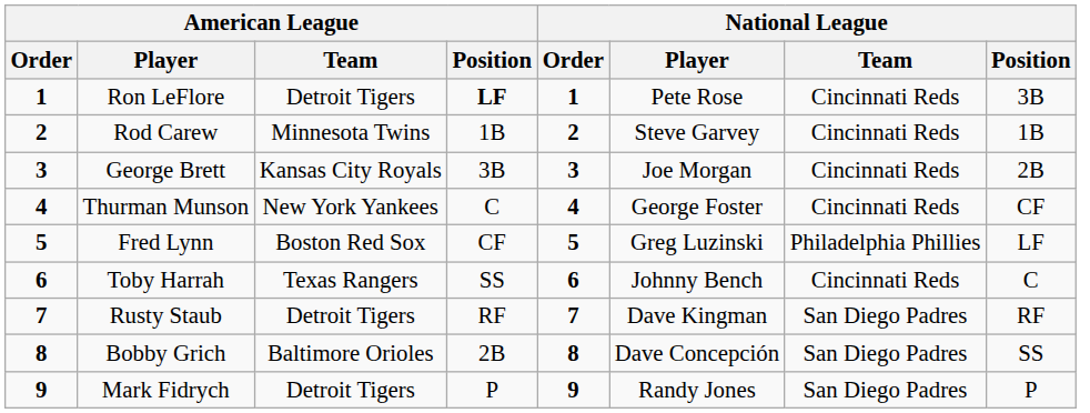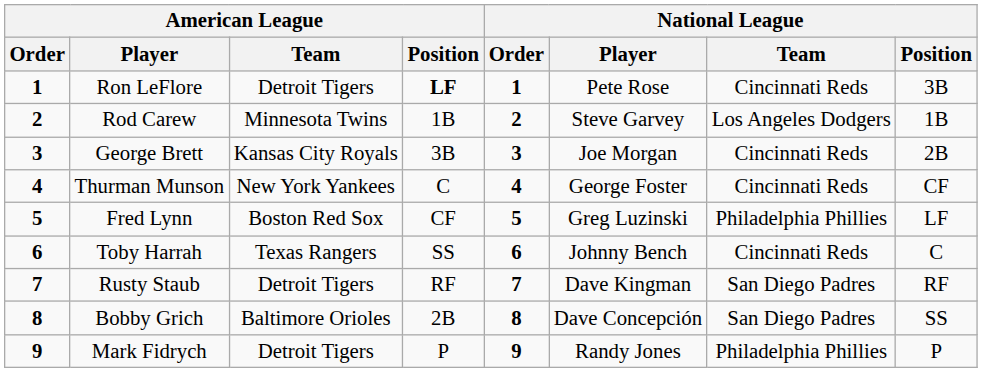Rod Carew | National League / Team: Cincinnati Reds -> Los Angeles Dodgers
Mark Fidrych | National League / Team: San Diego Padres -> Philadelphia Phillies
